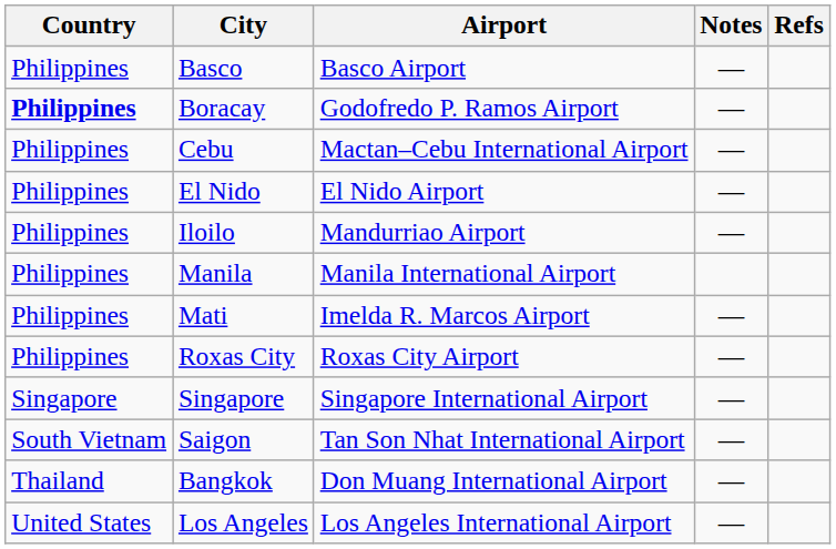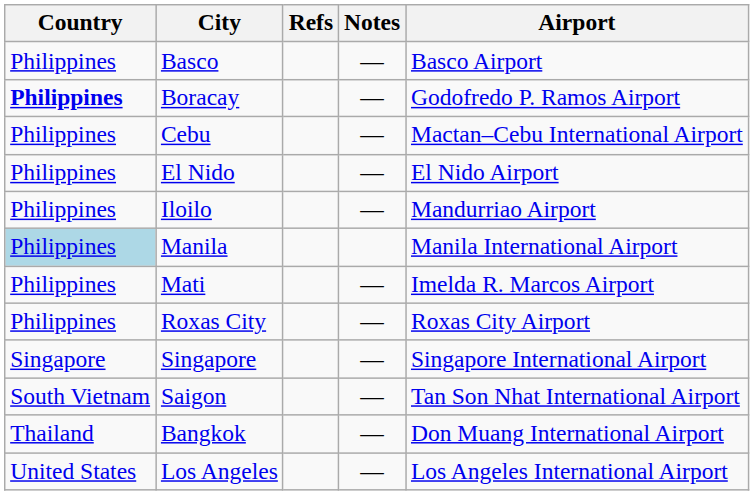columns swapped: Airport <-> Refs
Manila | Country: no background -> lightblue background
